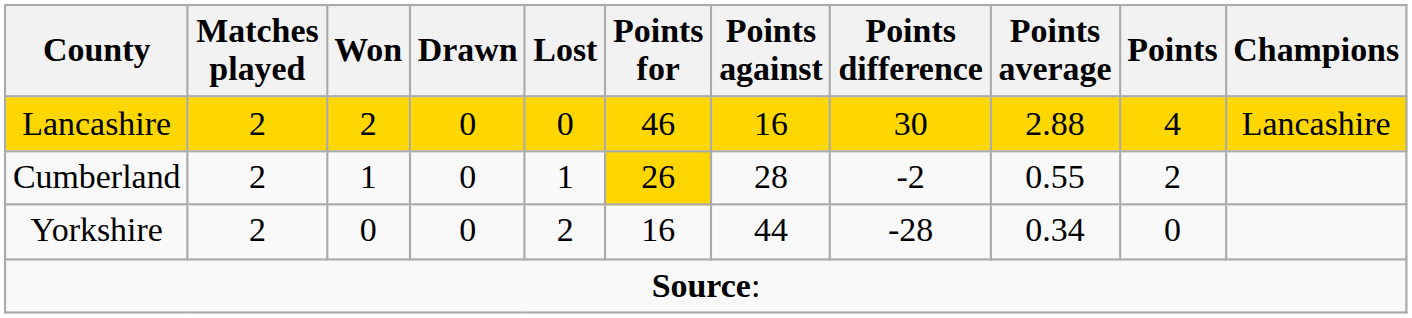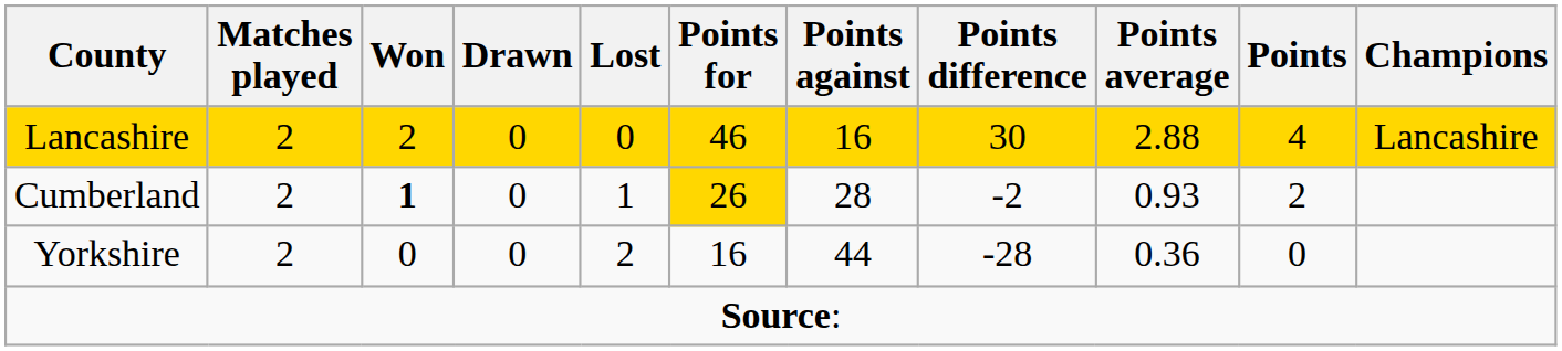Cumberland | Won: normal -> bold
Cumberland | Points average: 0.55 -> 0.93
Yorkshire | Points average: 0.34 -> 0.36
